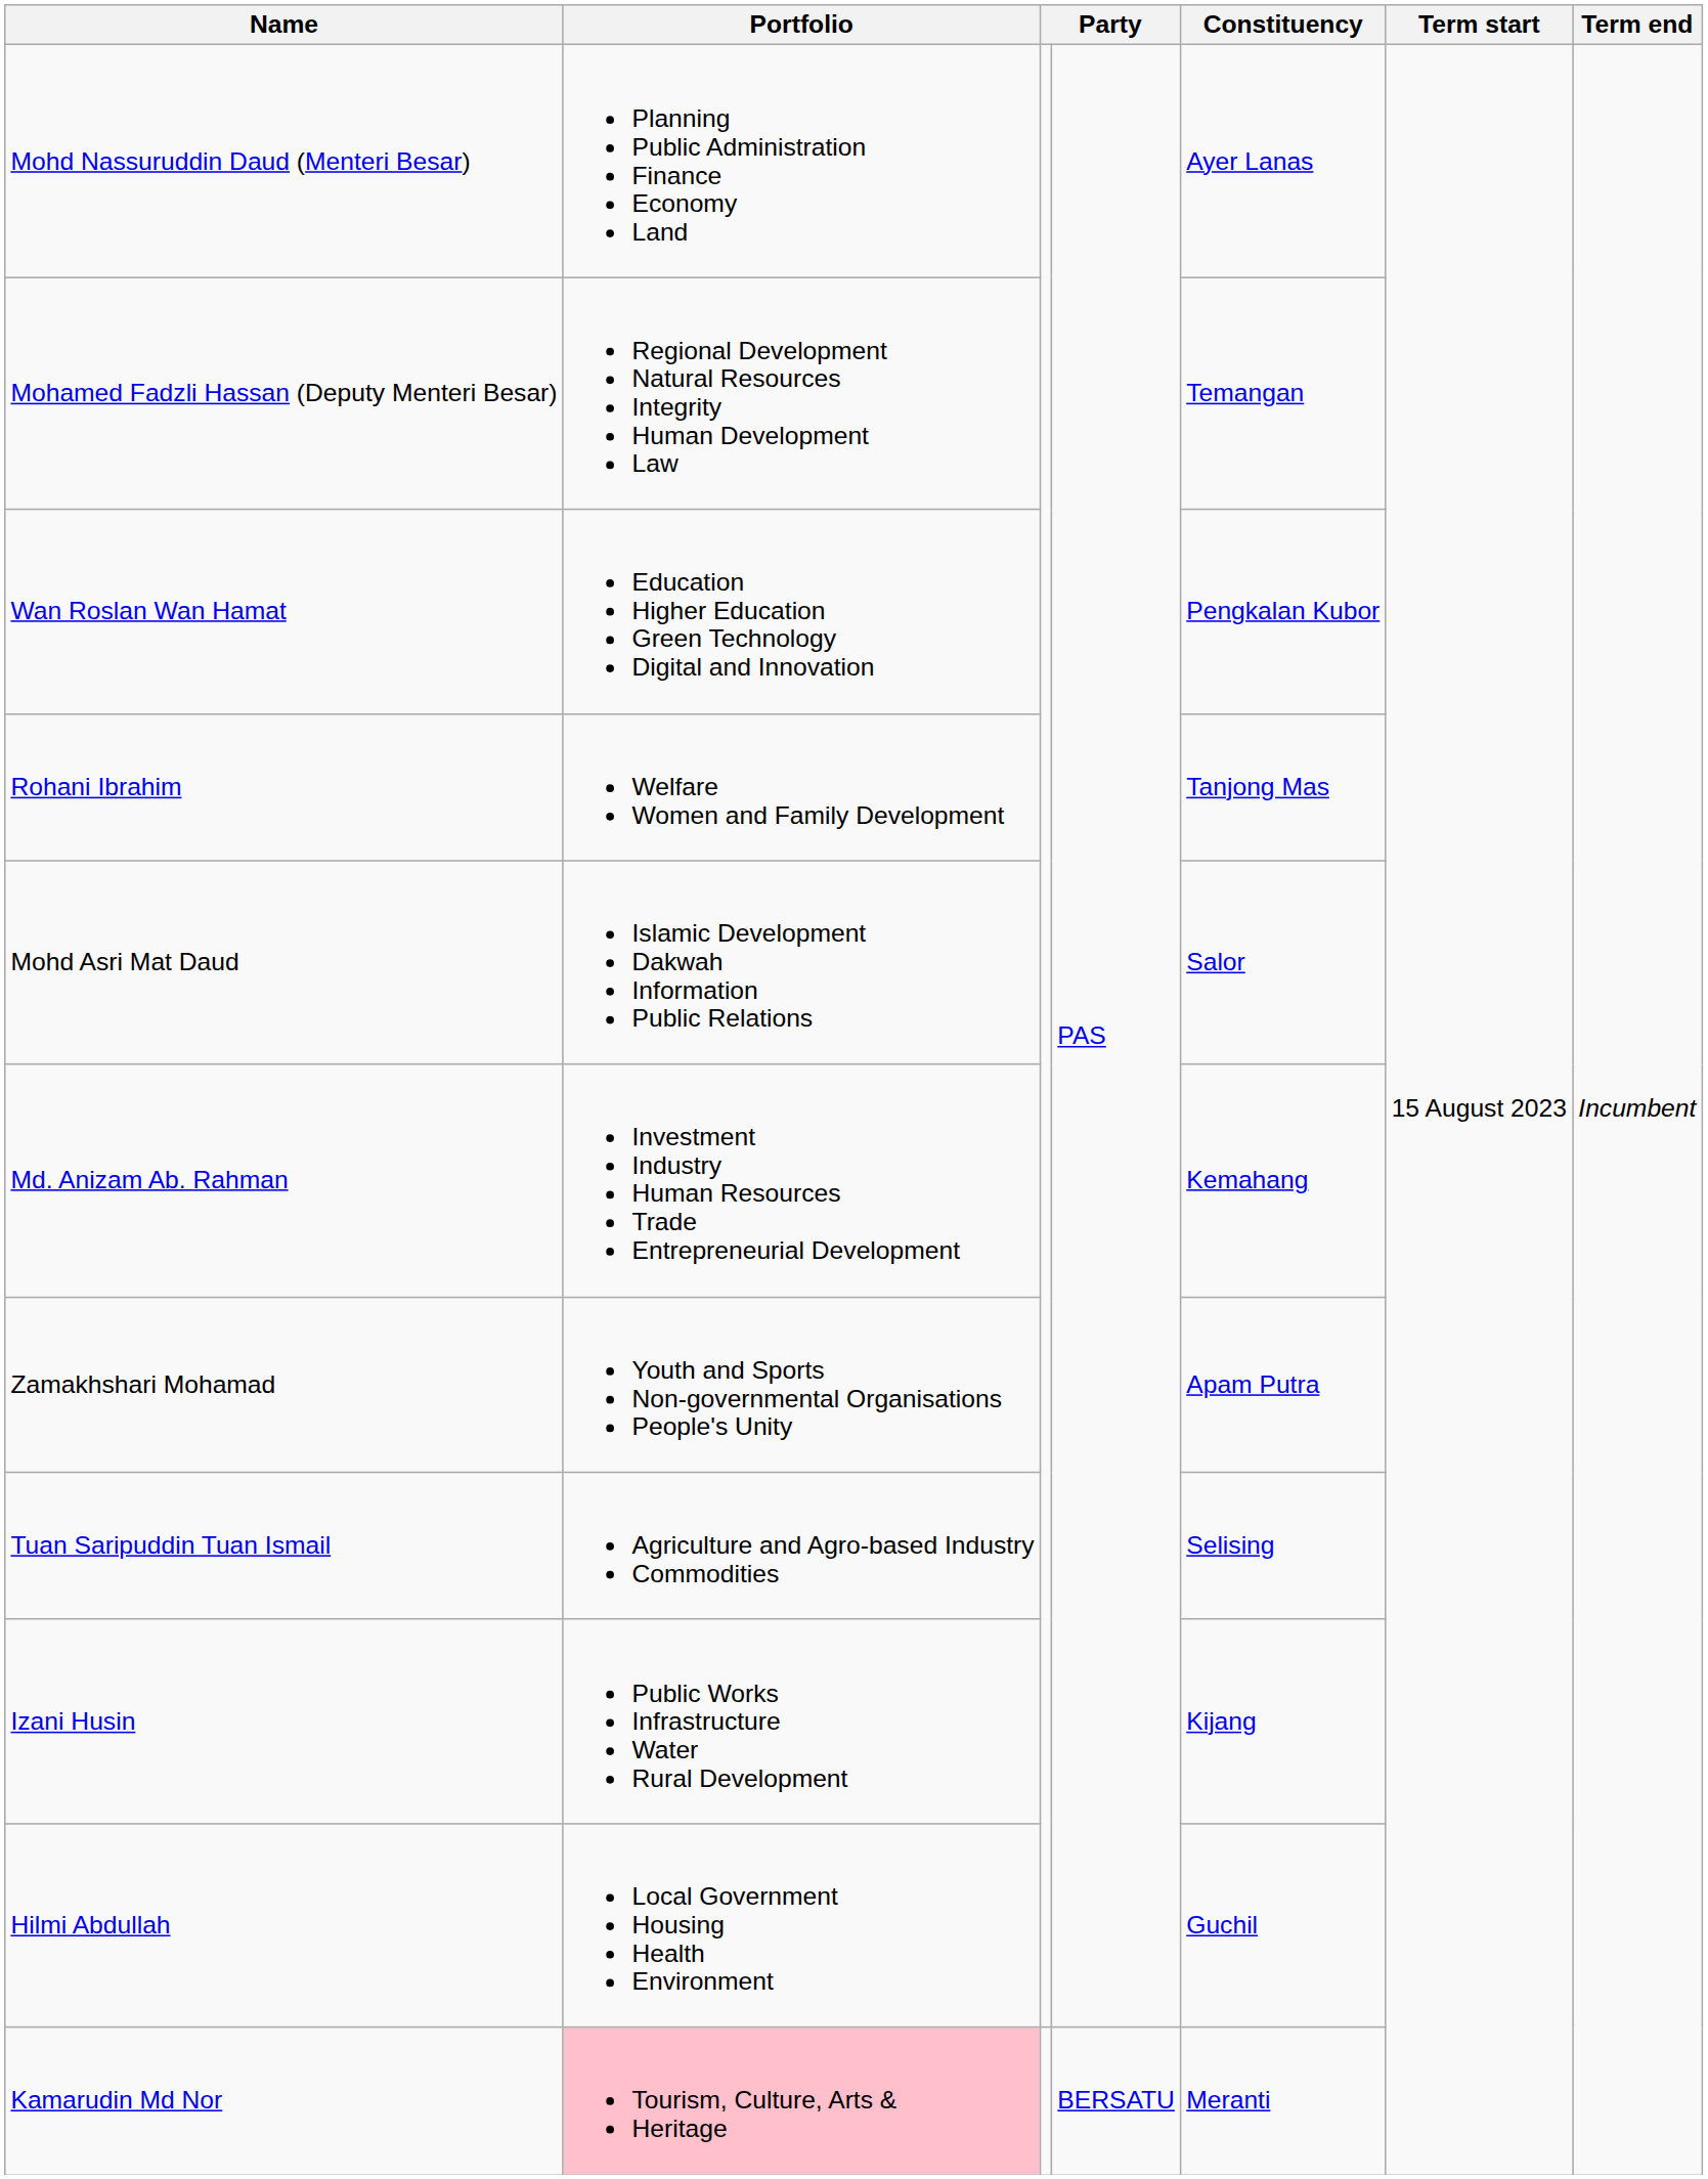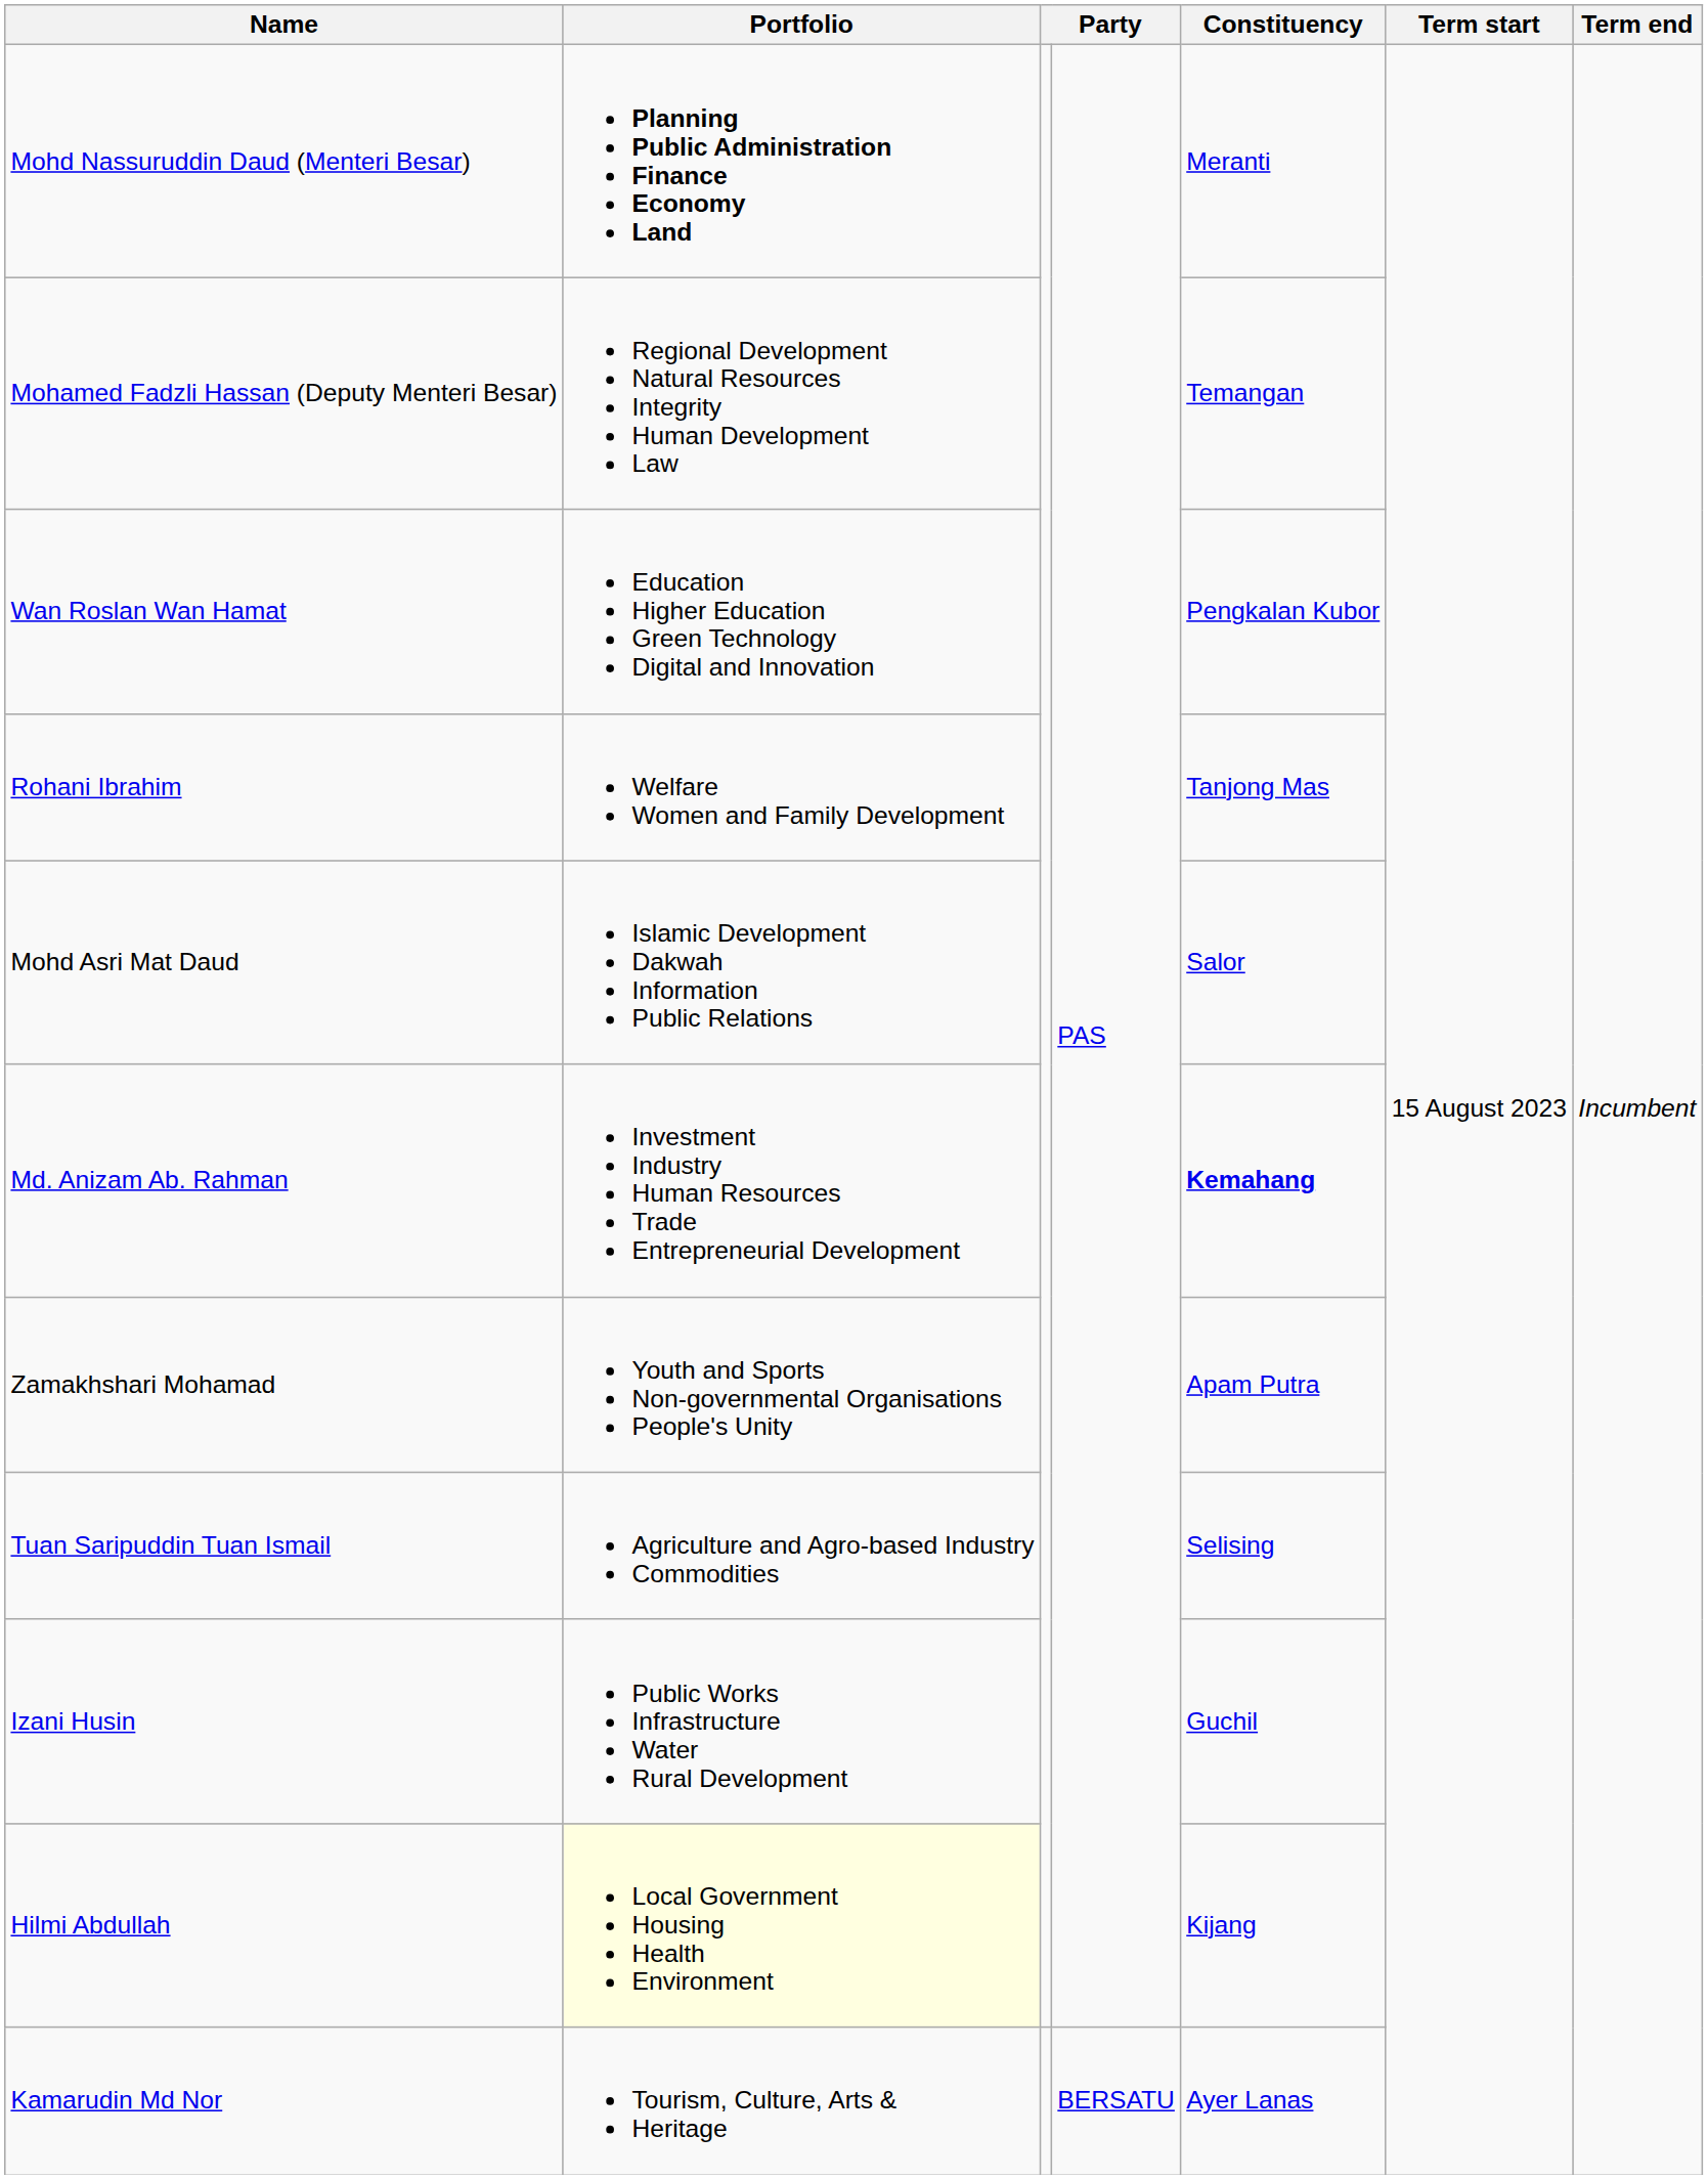Mohd Nassuruddin Daud (Menteri Besar) | Portfolio: normal -> bold
Mohd Nassuruddin Daud (Menteri Besar) | Constituency: Ayer Lanas -> Meranti
Md. Anizam Ab. Rahman | Constituency: normal -> bold
Izani Husin | Constituency: Kijang -> Guchil
Hilmi Abdullah | Portfolio: no background -> lightyellow background
Hilmi Abdullah | Constituency: Guchil -> Kijang
Kamarudin Md Nor | Portfolio: pink background -> no background
Kamarudin Md Nor | Constituency: Meranti -> Ayer Lanas
